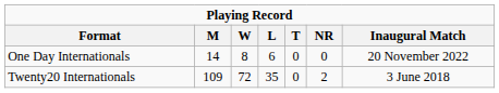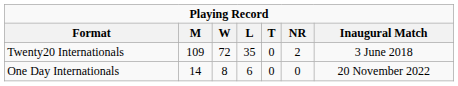rows swapped: One Day Internationals <-> Twenty20 Internationals
